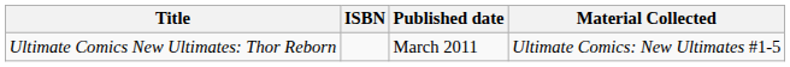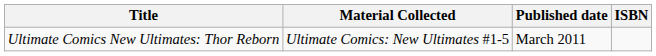columns swapped: Material Collected <-> ISBN
